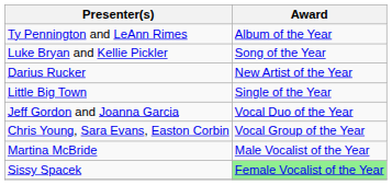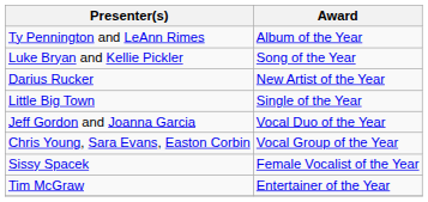- row: Martina McBride | Male Vocalist of the Year
Sissy Spacek | Award: lightgreen background -> no background
+ row: Tim McGraw | Entertainer of the Year
